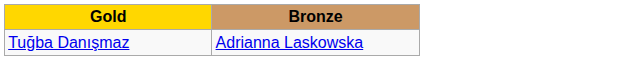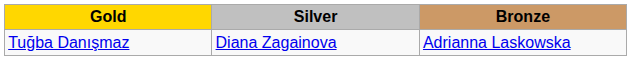+ column: Silver | Diana Zagainova
